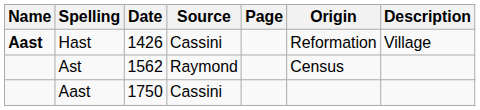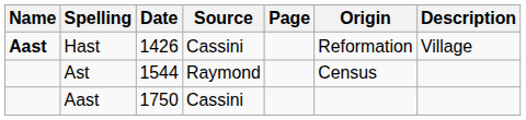Ast | Date: 1562 -> 1544
